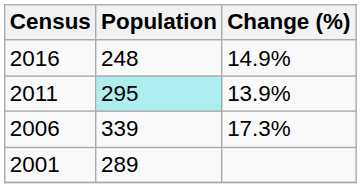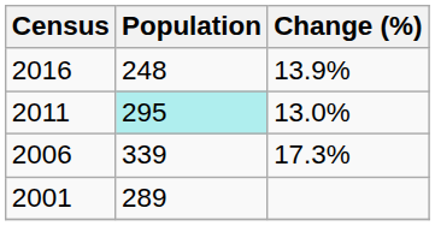2016 | Change (%): 14.9% -> 13.9%
2011 | Change (%): 13.9% -> 13.0%
